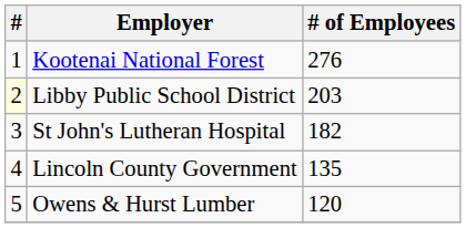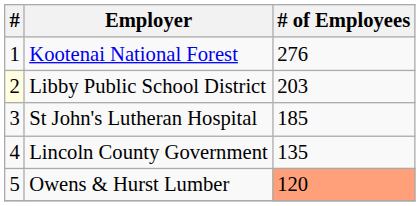St John's Lutheran Hospital | # of Employees: 182 -> 185
Owens & Hurst Lumber | # of Employees: no background -> lightsalmon background
